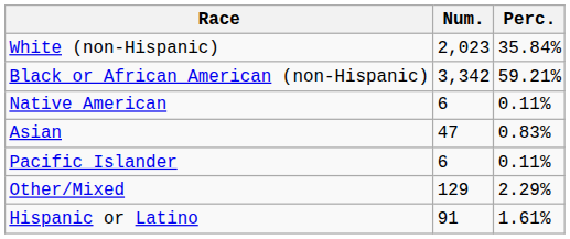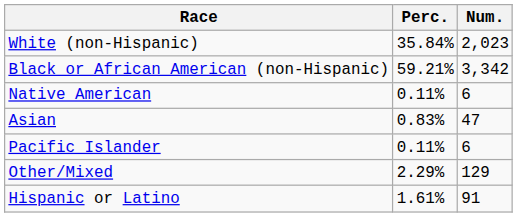columns swapped: Num. <-> Perc.
